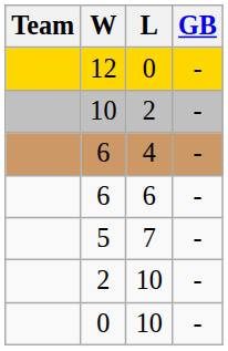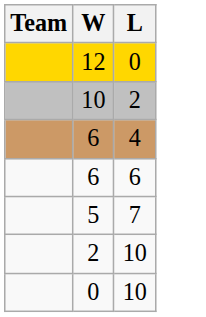- column: GB | - | - | - | - | - | - | -
